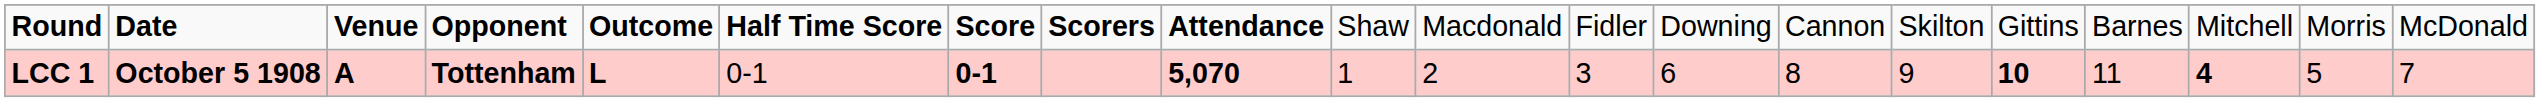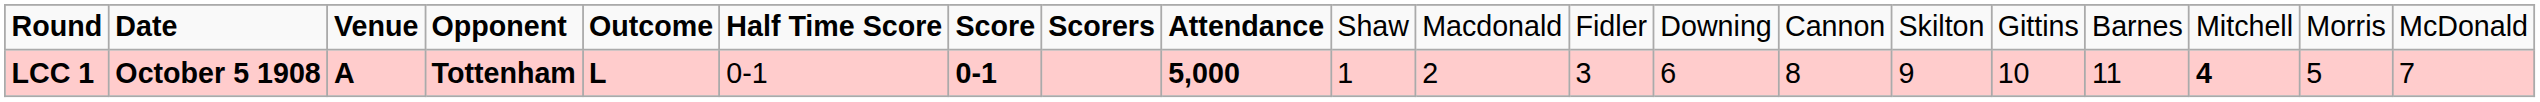LCC 1 | column 9: 5,070 -> 5,000
LCC 1 | column 16: bold -> normal
